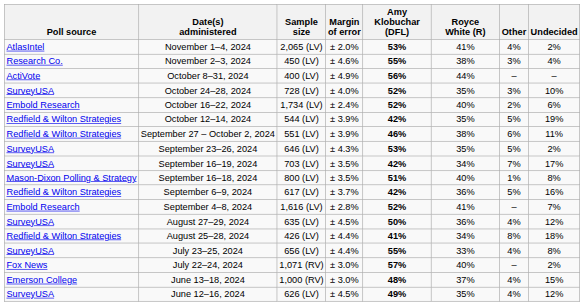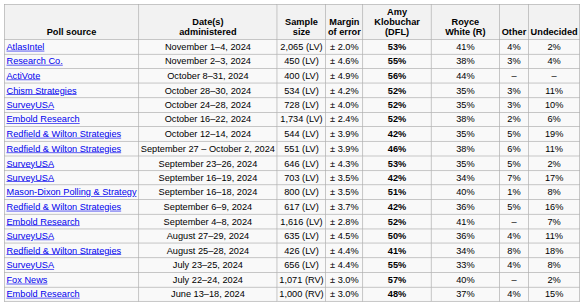+ row: Chism Strategies | October 28–30, 2024 | 534 (LV) | ± 4.2% | 52% | 35% | 3% | 11%
October 16–22, 2024 | Royce White (R): 40% -> 38%
August 27–29, 2024 | Undecided: 12% -> 11%
June 13–18, 2024 | Poll source: Emerson College -> Embold Research
- row: SurveyUSA | June 12–16, 2024 | 626 (LV) | ± 4.5% | 49% | 35% | 4% | 12%
